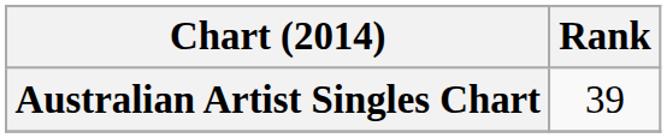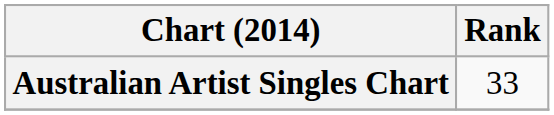Australian Artist Singles Chart | Rank: 39 -> 33
